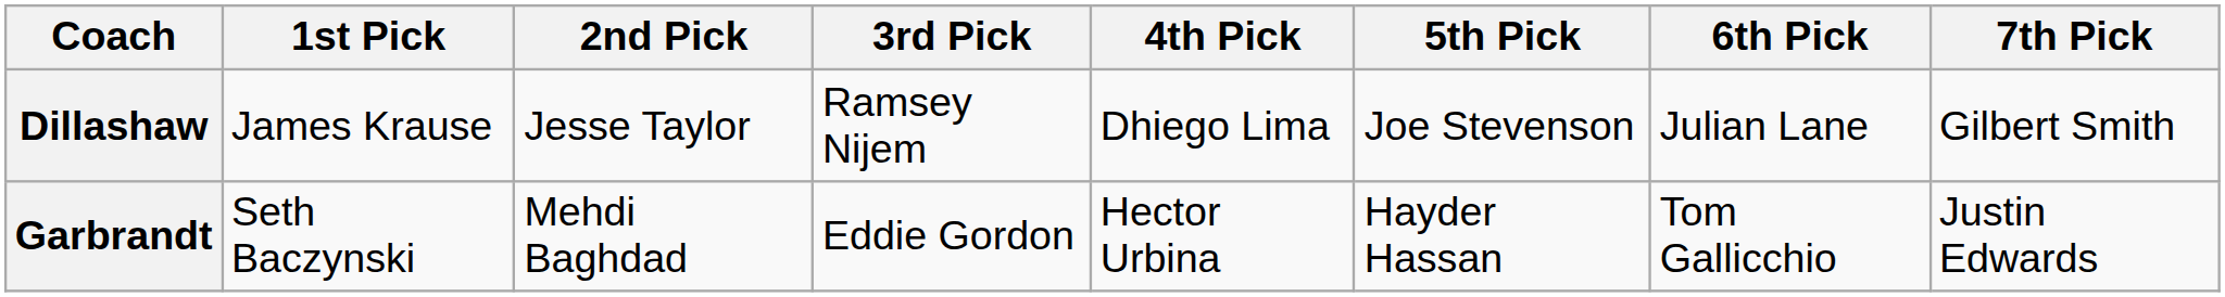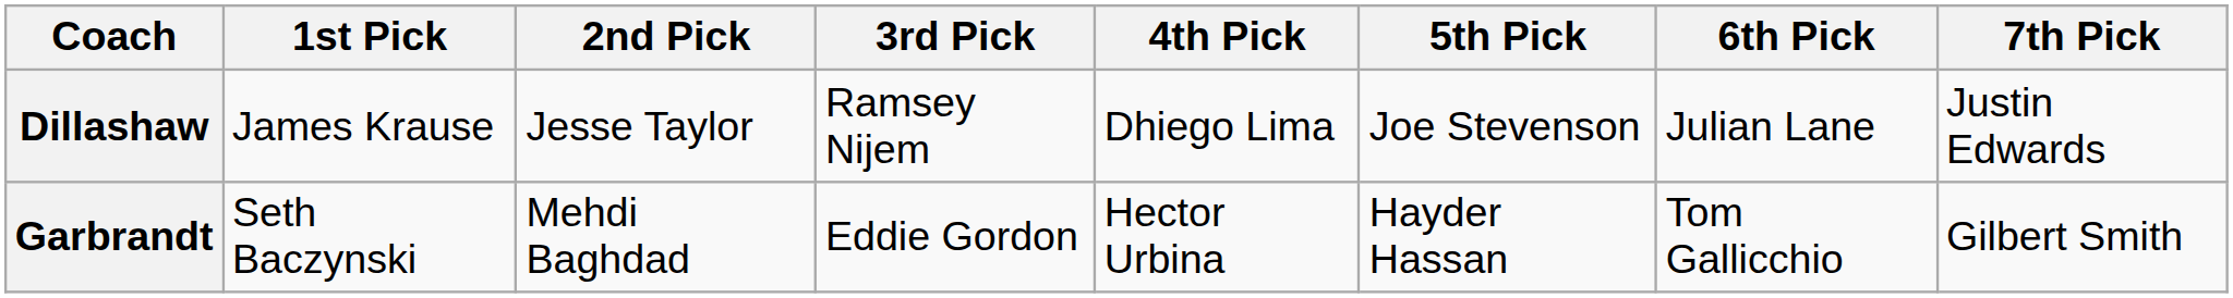Dillashaw | 7th Pick: Gilbert Smith -> Justin Edwards
Garbrandt | 7th Pick: Justin Edwards -> Gilbert Smith
